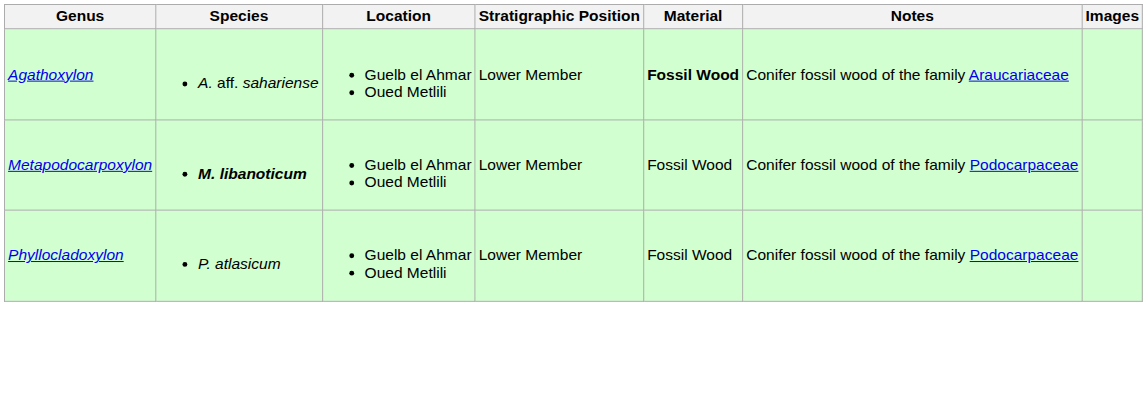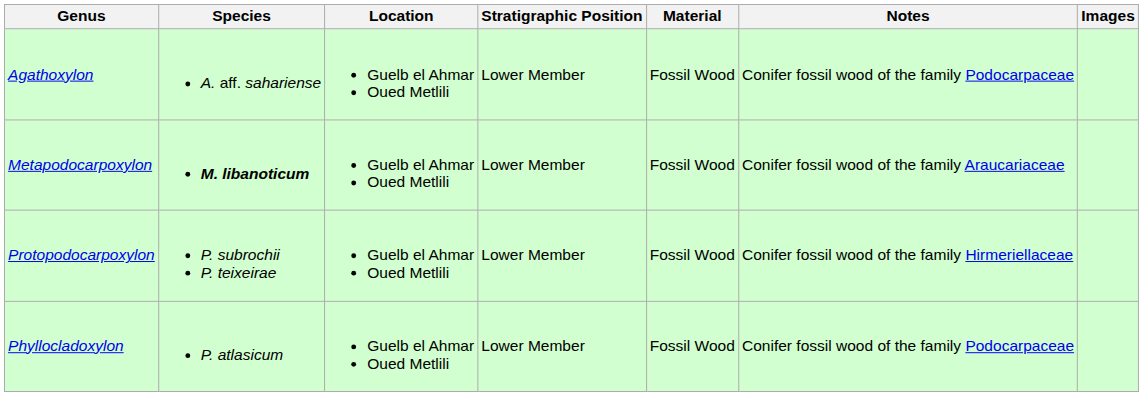Agathoxylon | Material: bold -> normal
Agathoxylon | Notes: Conifer fossil wood of the family Araucariaceae -> Conifer fossil wood of the family Podocarpaceae
Metapodocarpoxylon | Notes: Conifer fossil wood of the family Podocarpaceae -> Conifer fossil wood of the family Araucariaceae
+ row: Protopodocarpoxylon | P. subrochii P. teixeirae | Guelb el Ahmar Oued Metlili | Lower Member | Fossil Wood | Conifer fossil wood of the family Hirmeriellaceae
